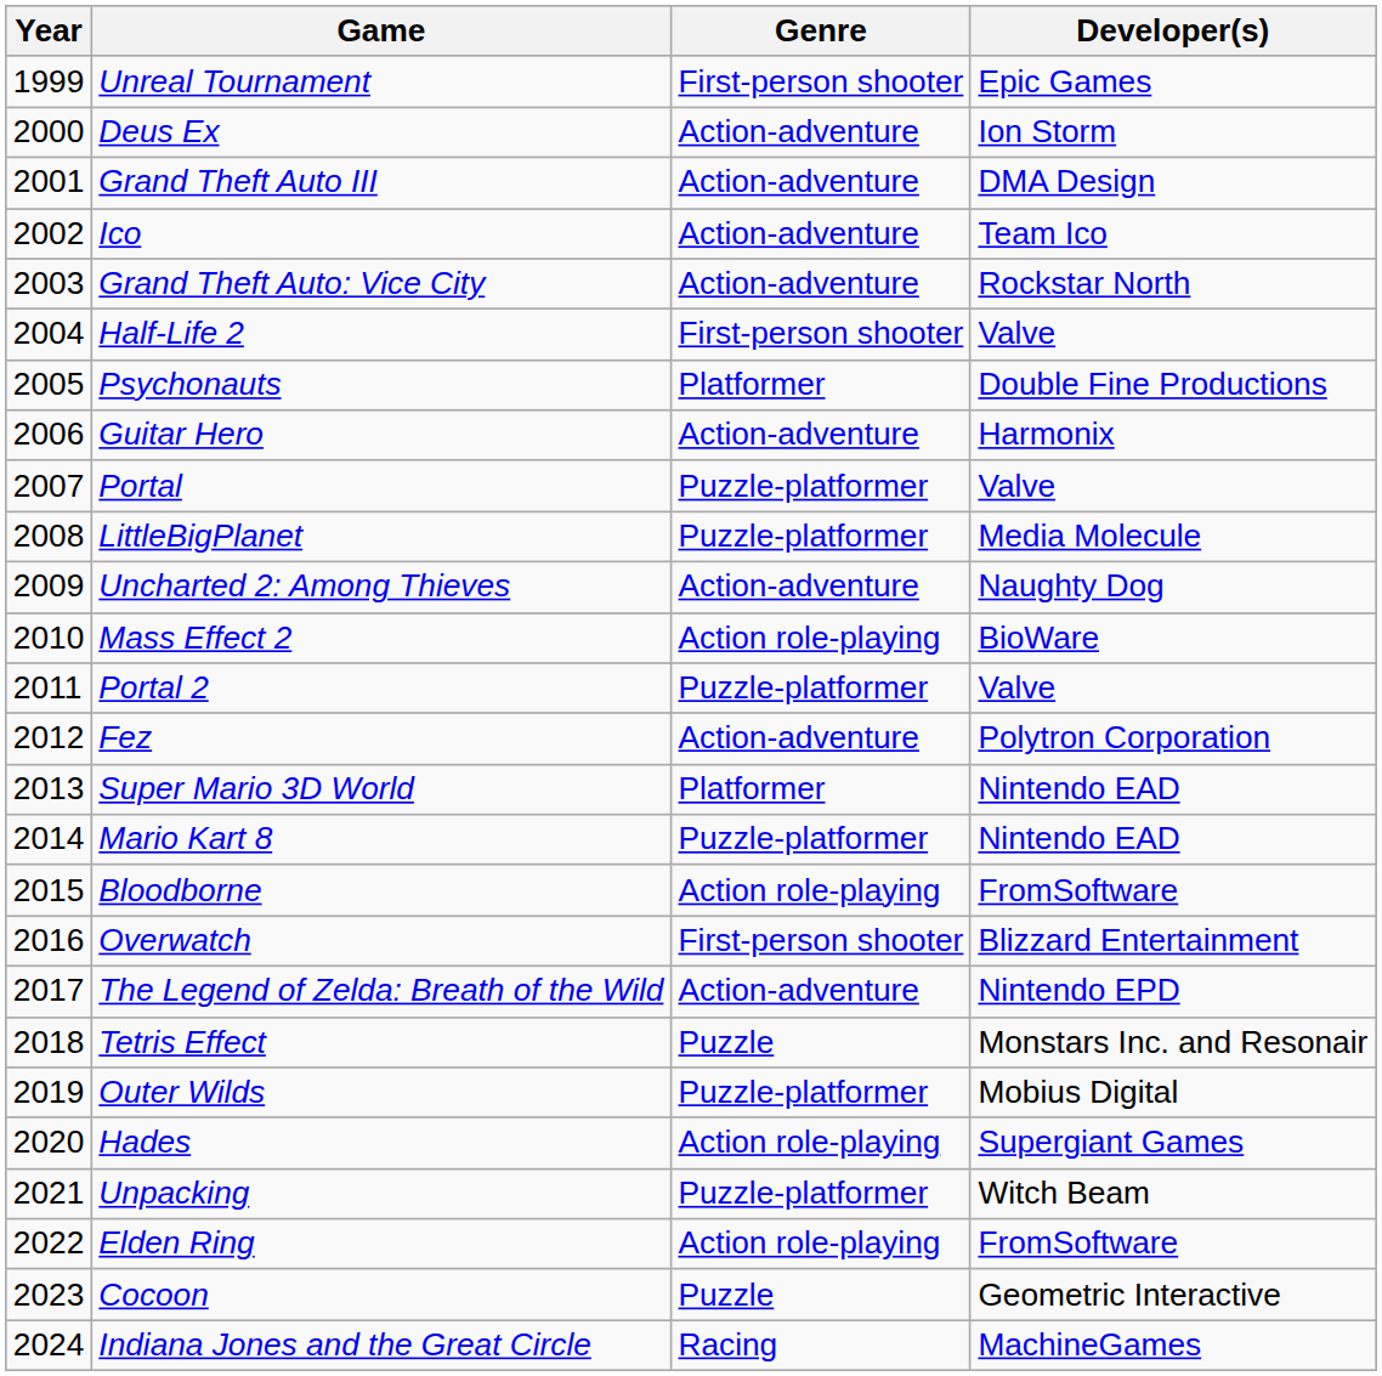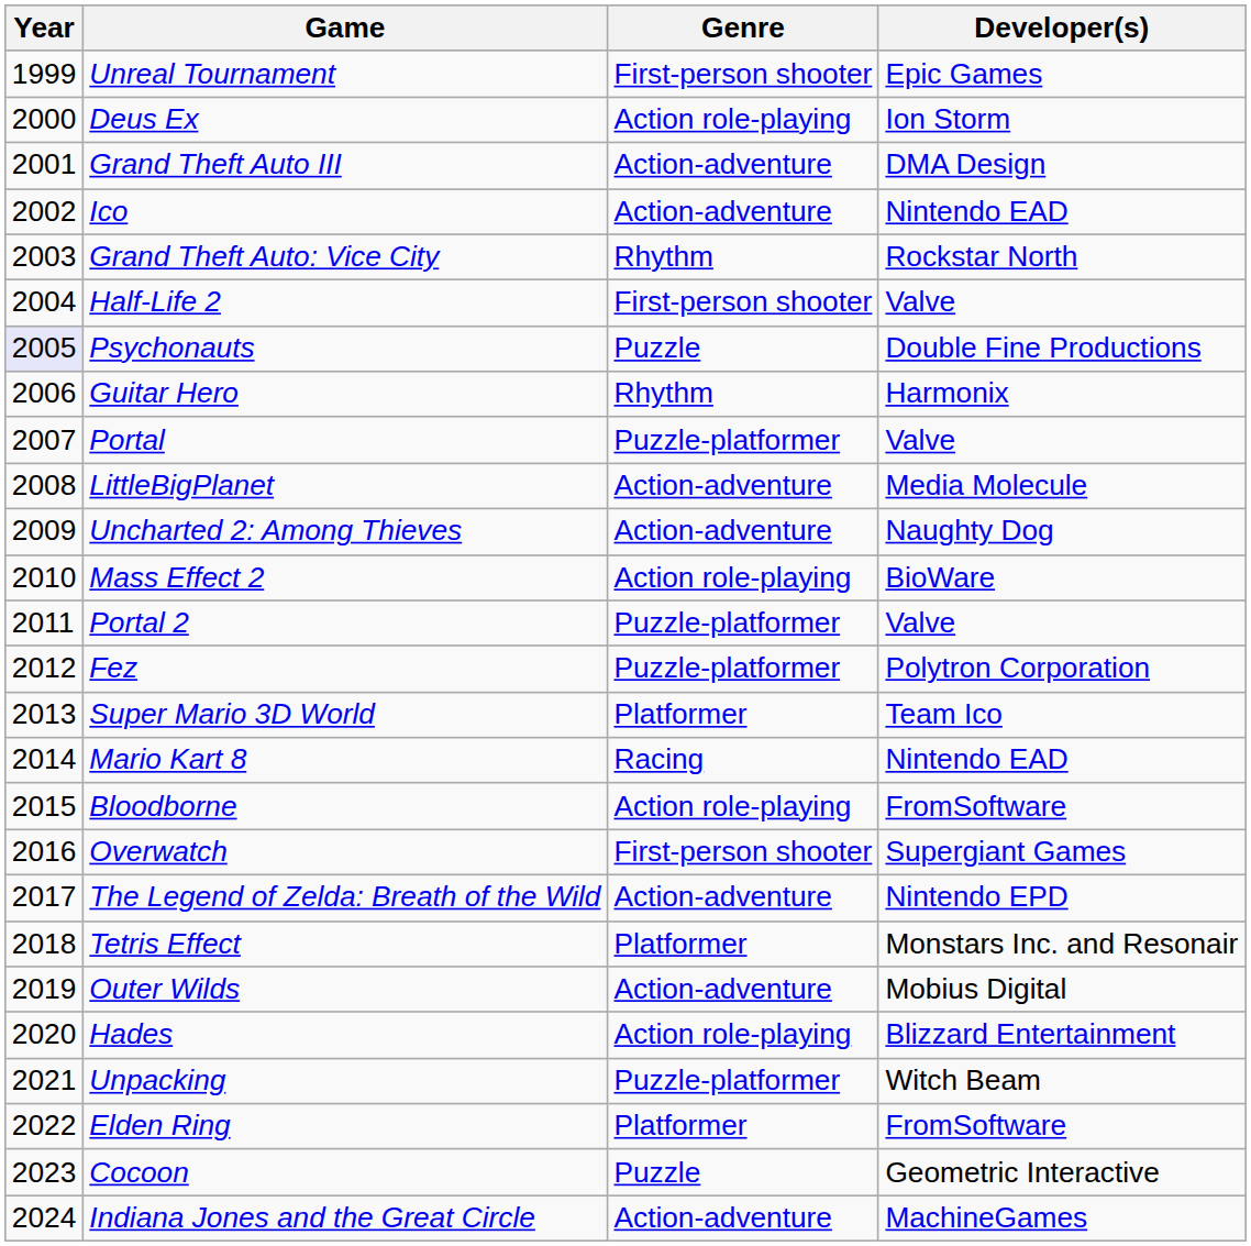Deus Ex | Genre: Action-adventure -> Action role-playing
Ico | Developer(s): Team Ico -> Nintendo EAD
Grand Theft Auto: Vice City | Genre: Action-adventure -> Rhythm
Psychonauts | Year: no background -> lavender background
Psychonauts | Genre: Platformer -> Puzzle
Guitar Hero | Genre: Action-adventure -> Rhythm
LittleBigPlanet | Genre: Puzzle-platformer -> Action-adventure
Fez | Genre: Action-adventure -> Puzzle-platformer
Super Mario 3D World | Developer(s): Nintendo EAD -> Team Ico
Mario Kart 8 | Genre: Puzzle-platformer -> Racing
Overwatch | Developer(s): Blizzard Entertainment -> Supergiant Games
Tetris Effect | Genre: Puzzle -> Platformer
Outer Wilds | Genre: Puzzle-platformer -> Action-adventure
Hades | Developer(s): Supergiant Games -> Blizzard Entertainment
Elden Ring | Genre: Action role-playing -> Platformer
Indiana Jones and the Great Circle | Genre: Racing -> Action-adventure
